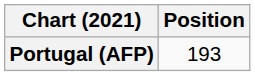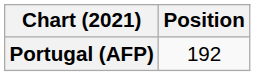Portugal (AFP) | Position: 193 -> 192
